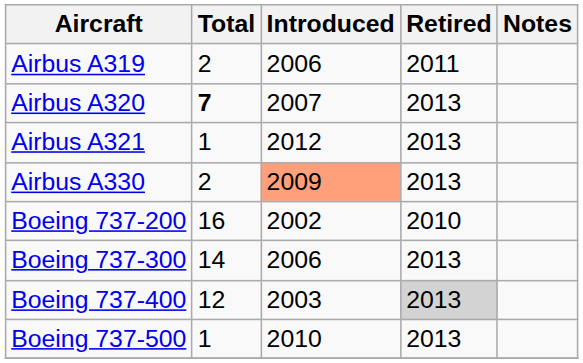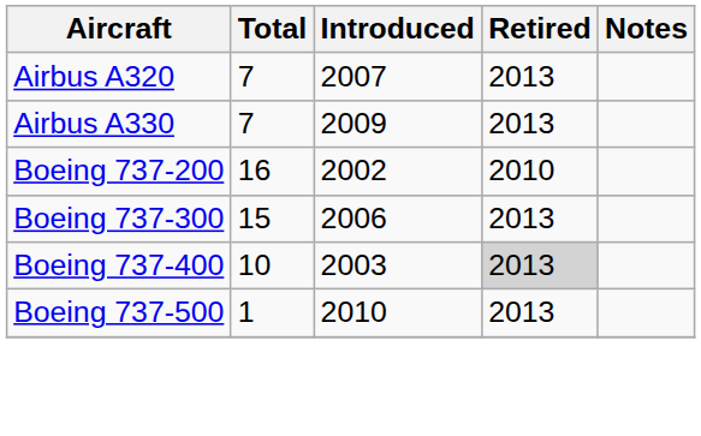- row: Airbus A319 | 2 | 2006 | 2011
Airbus A320 | Total: bold -> normal
- row: Airbus A321 | 1 | 2012 | 2013
Airbus A330 | Total: 2 -> 7
Airbus A330 | Introduced: lightsalmon background -> no background
Boeing 737-300 | Total: 14 -> 15
Boeing 737-400 | Total: 12 -> 10
